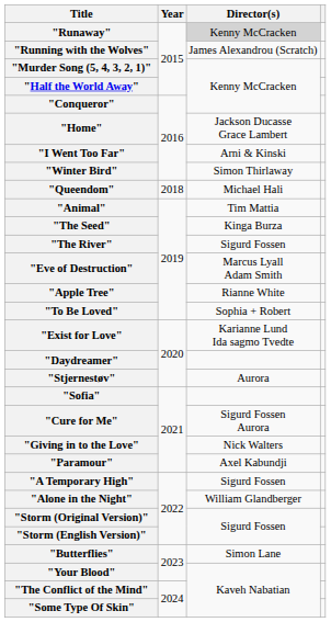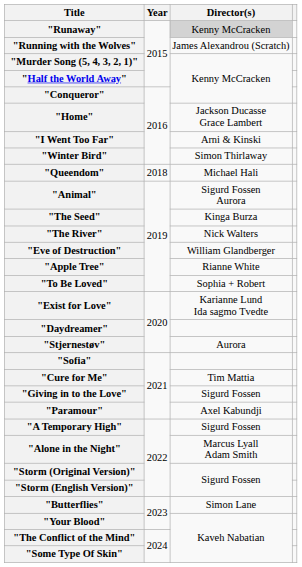"Animal" | Director(s): Tim Mattia -> Sigurd Fossen Aurora
"The River" | Director(s): Sigurd Fossen -> Nick Walters
"Eve of Destruction" | Director(s): Marcus Lyall Adam Smith -> William Glandberger
"Cure for Me" | Director(s): Sigurd Fossen Aurora -> Tim Mattia
"Giving in to the Love" | Director(s): Nick Walters -> Sigurd Fossen
"Alone in the Night" | Director(s): William Glandberger -> Marcus Lyall Adam Smith
